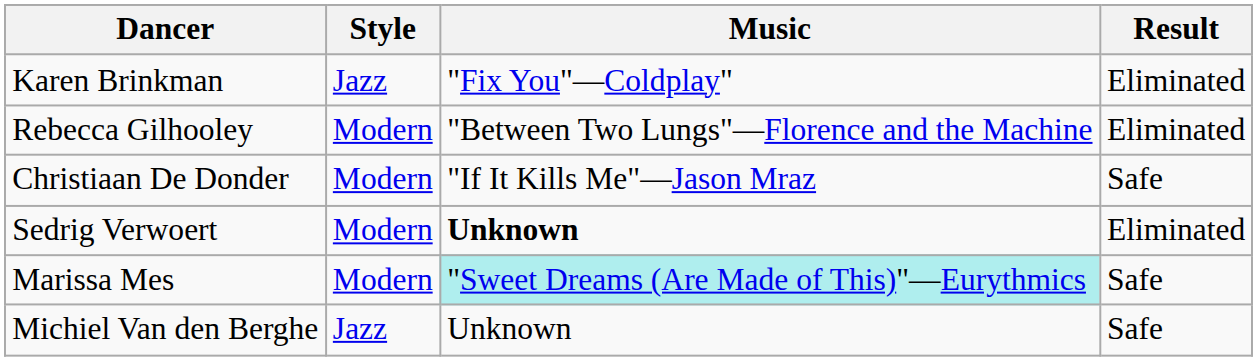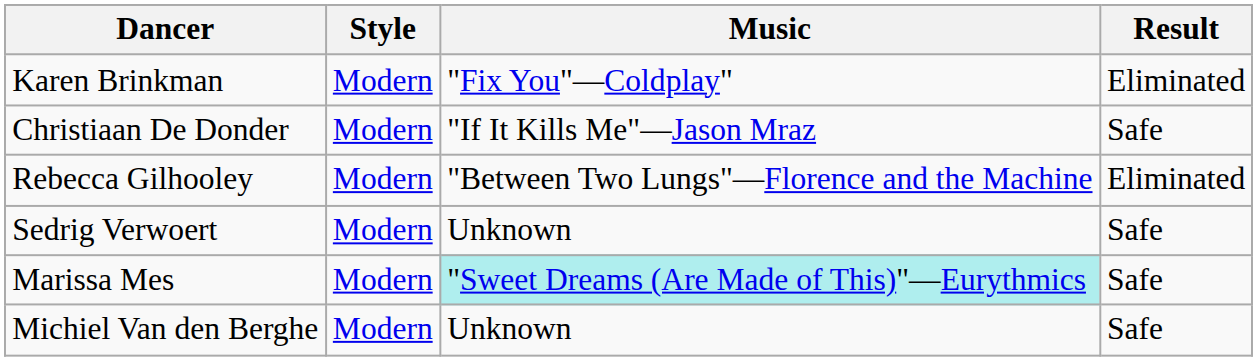Karen Brinkman | Style: Jazz -> Modern
rows swapped: Christiaan De Donder <-> Rebecca Gilhooley
Sedrig Verwoert | Music: bold -> normal
Sedrig Verwoert | Result: Eliminated -> Safe
Michiel Van den Berghe | Style: Jazz -> Modern
